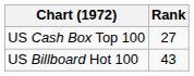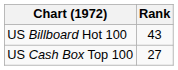rows swapped: US Billboard Hot 100 <-> US Cash Box Top 100
